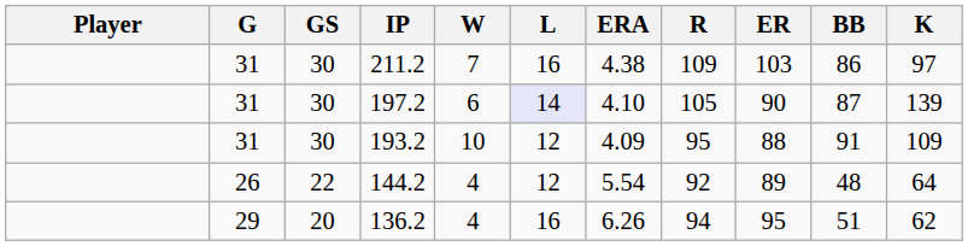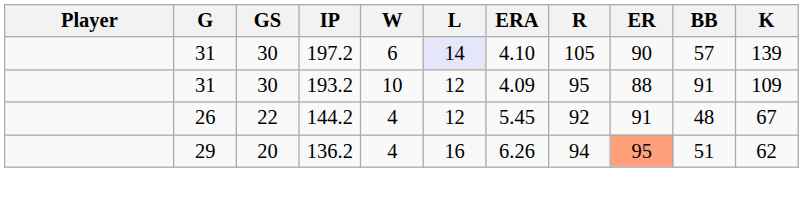- row: 31 | 30 | 211.2 | 7 | 16 | 4.38 | 109 | 103 | 86 | 97
197.2 | BB: 87 -> 57
144.2 | ERA: 5.54 -> 5.45
144.2 | ER: 89 -> 91
144.2 | K: 64 -> 67
136.2 | ER: no background -> lightsalmon background
